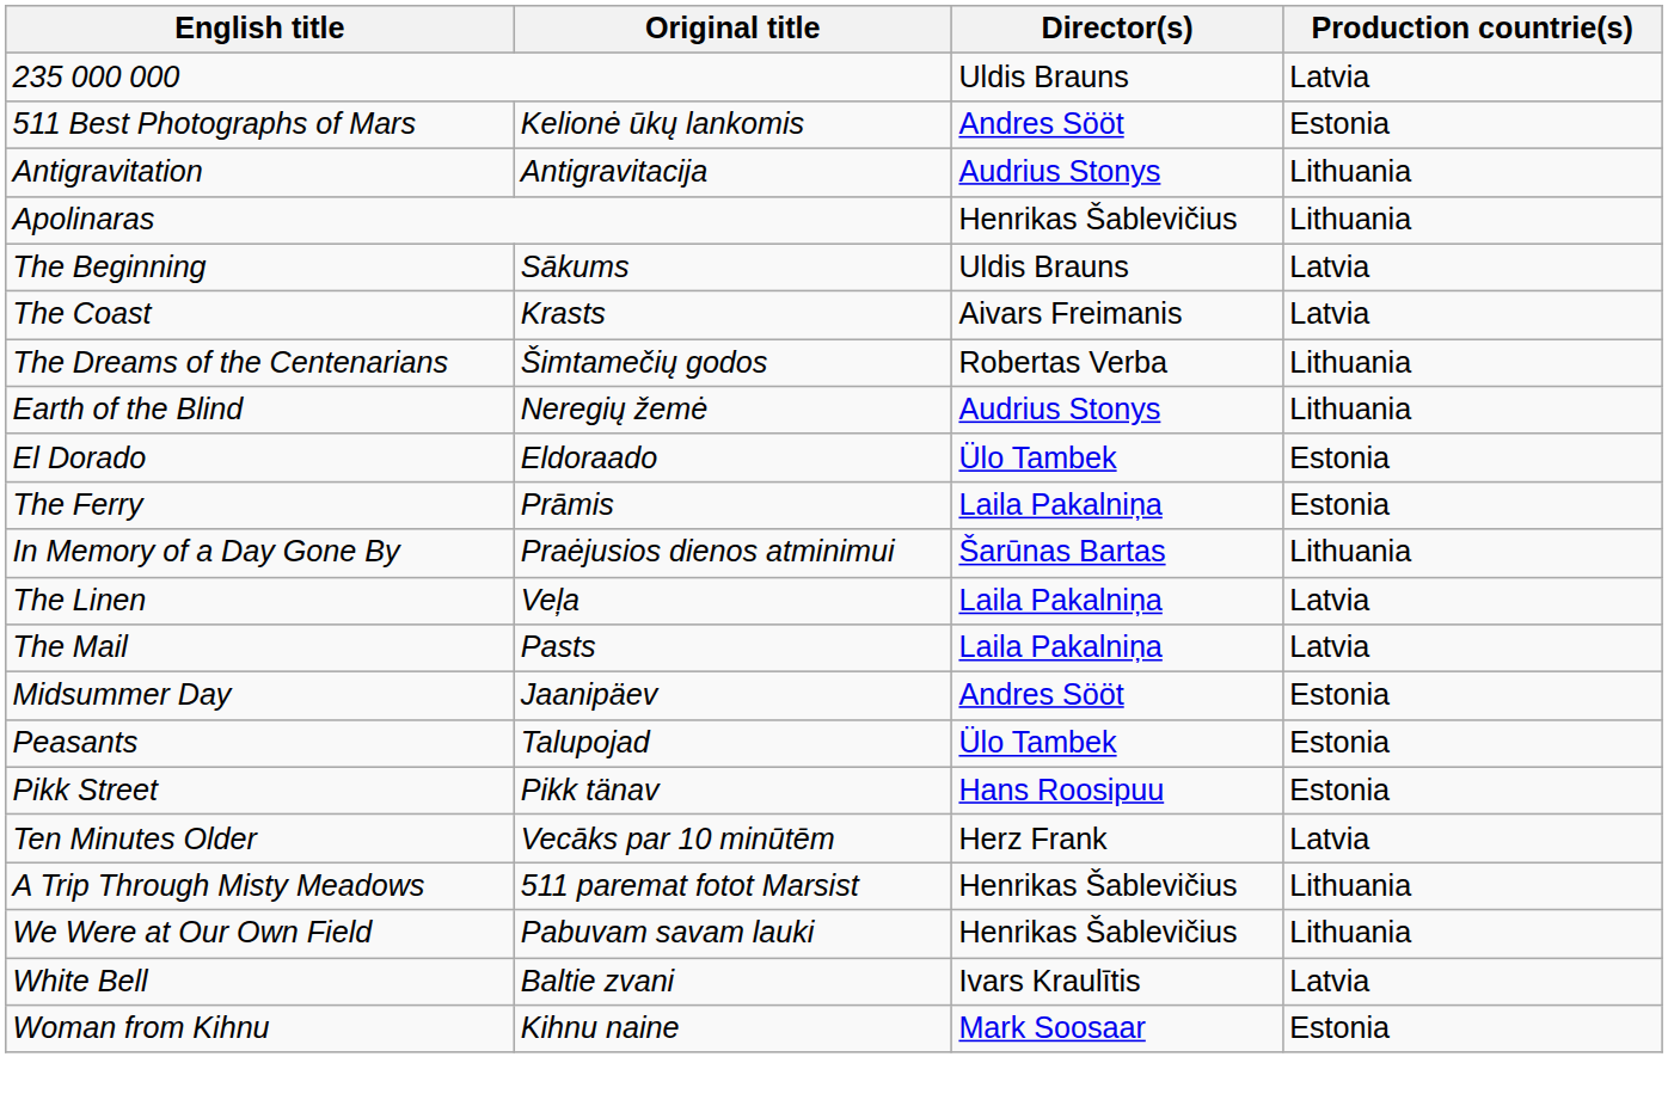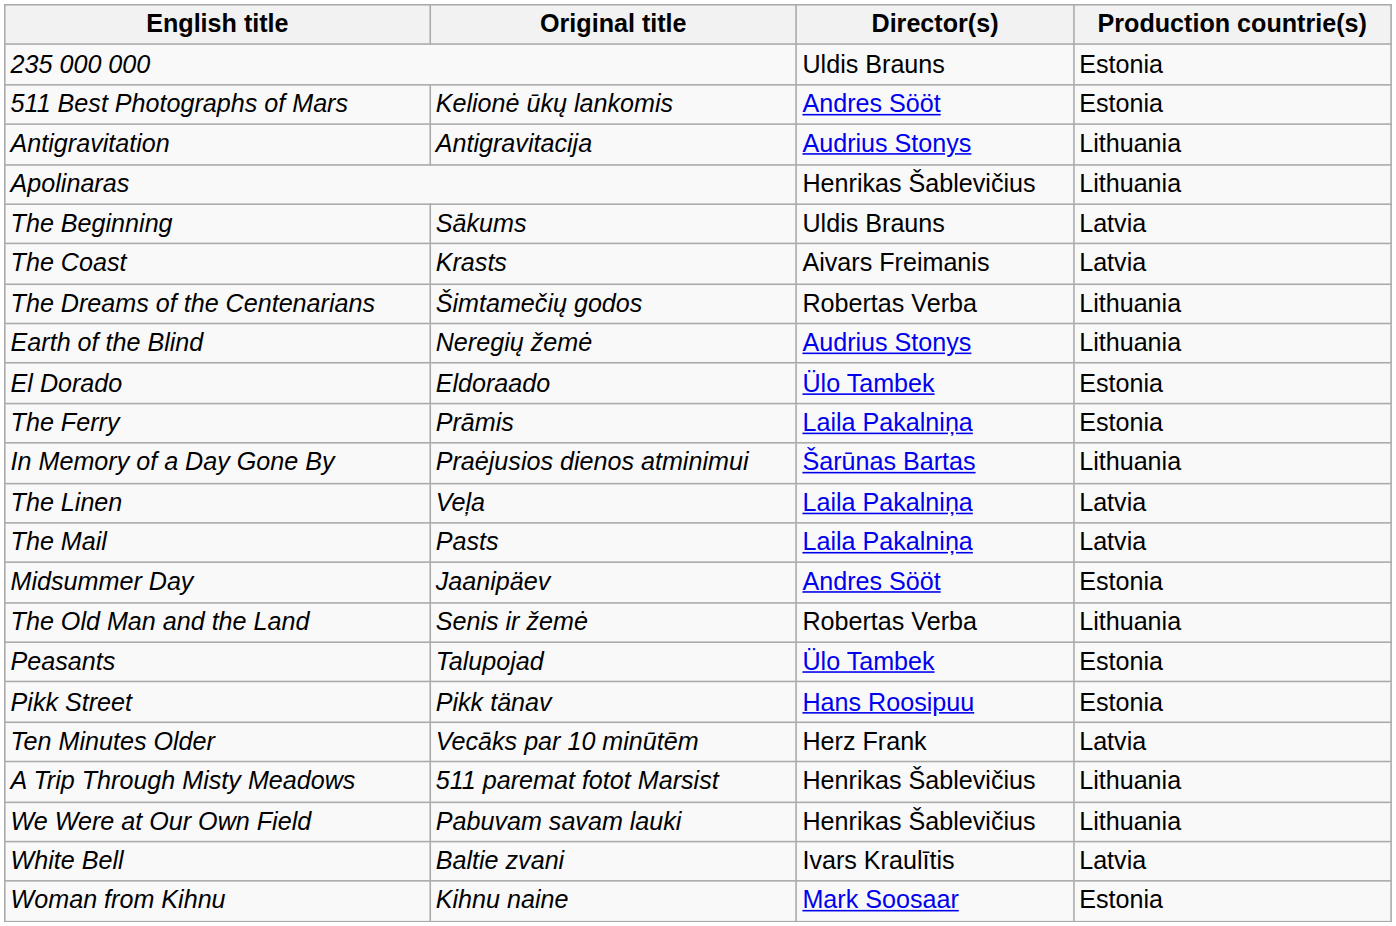235 000 000 | Production countrie(s): Latvia -> Estonia
+ row: The Old Man and the Land | Senis ir žemė | Robertas Verba | Lithuania
